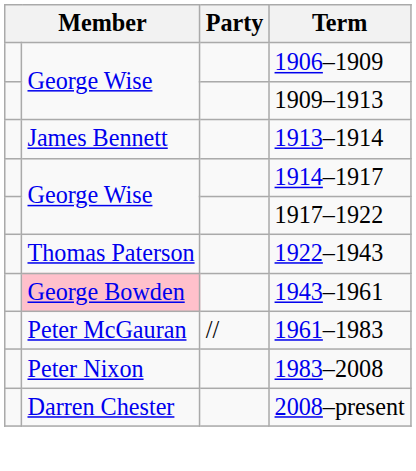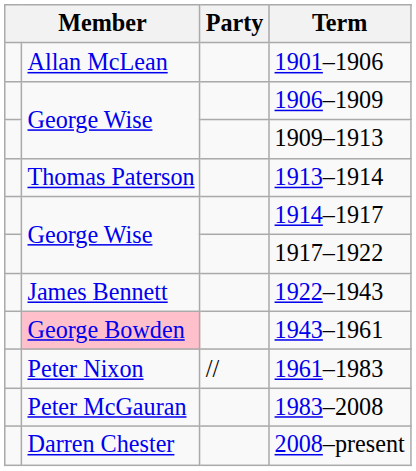+ row: Allan McLean | 1901–1906
1913–1914 | column 2: James Bennett -> Thomas Paterson
1922–1943 | column 2: Thomas Paterson -> James Bennett
1961–1983 | column 2: Peter McGauran -> Peter Nixon
1983–2008 | column 2: Peter Nixon -> Peter McGauran
